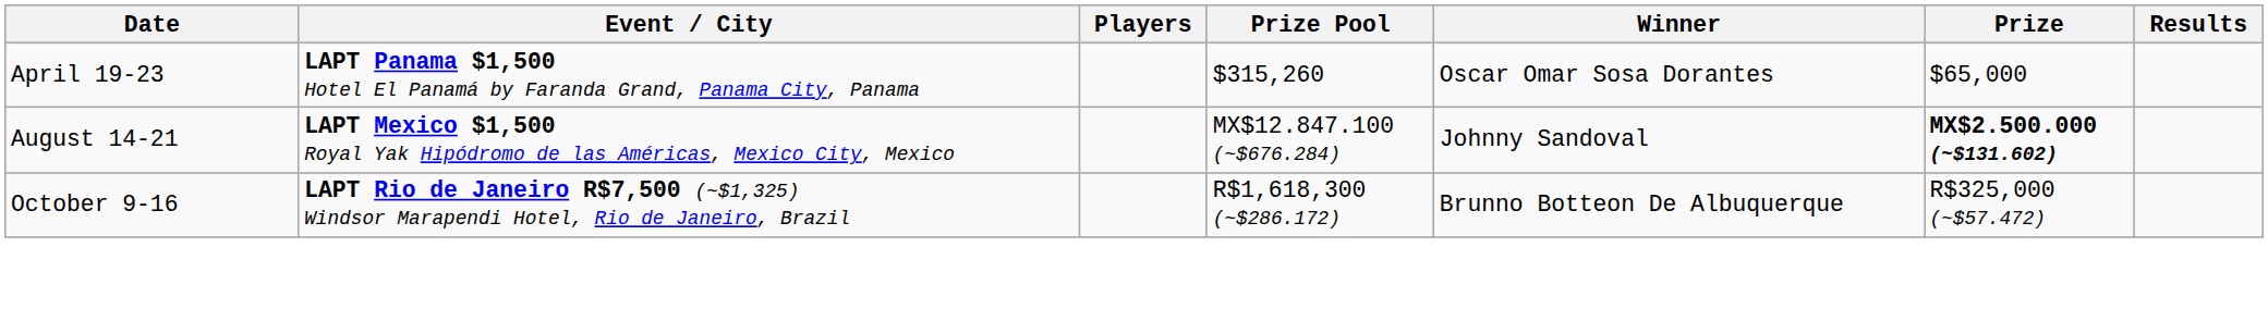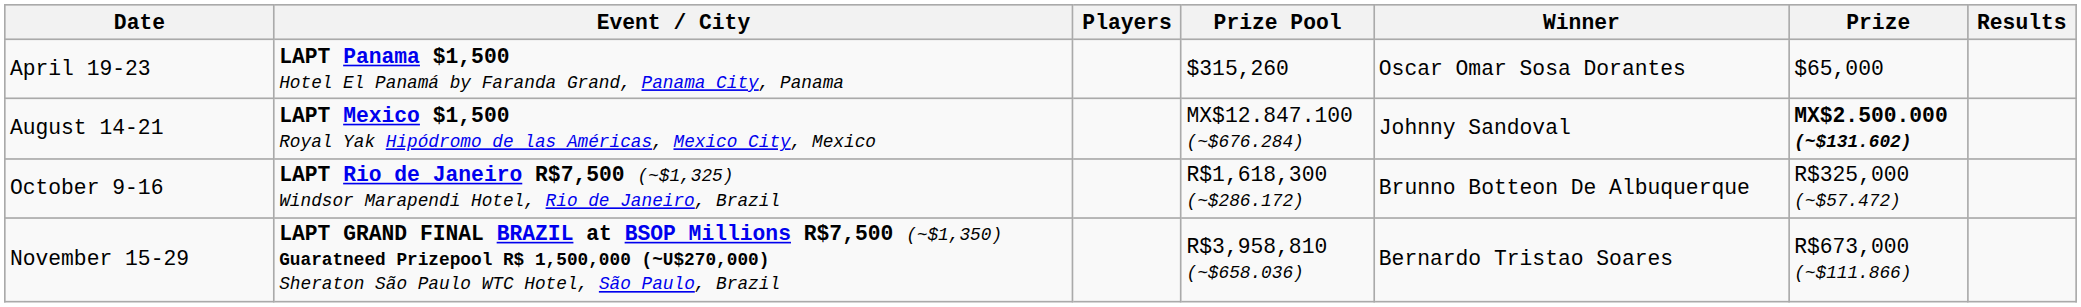+ row: November 15-29 | LAPT GRAND FINAL BRAZIL at BSOP Millions R$7,500 (~$1,350) Guaratneed Prizepool R$ 1,500,000 (~U$270,000) Sheraton São Paulo WTC Hotel, São Paulo, Brazil | R$3,958,810 (~$658.036) | Bernardo Tristao Soares | R$673,000 (~$111.866)
